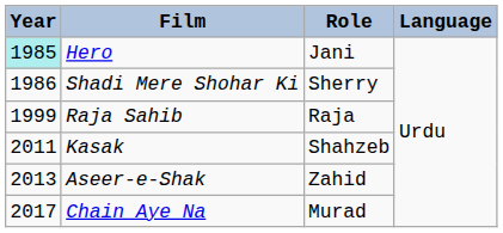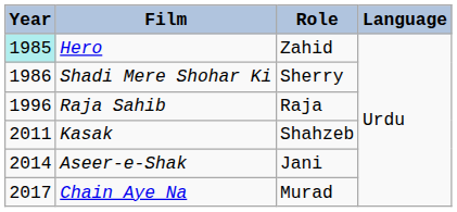Hero | Role: Jani -> Zahid
Raja Sahib | Year: 1999 -> 1996
Aseer-e-Shak | Year: 2013 -> 2014
Aseer-e-Shak | Role: Zahid -> Jani
